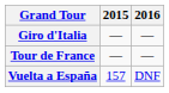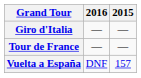columns swapped: 2015 <-> 2016
